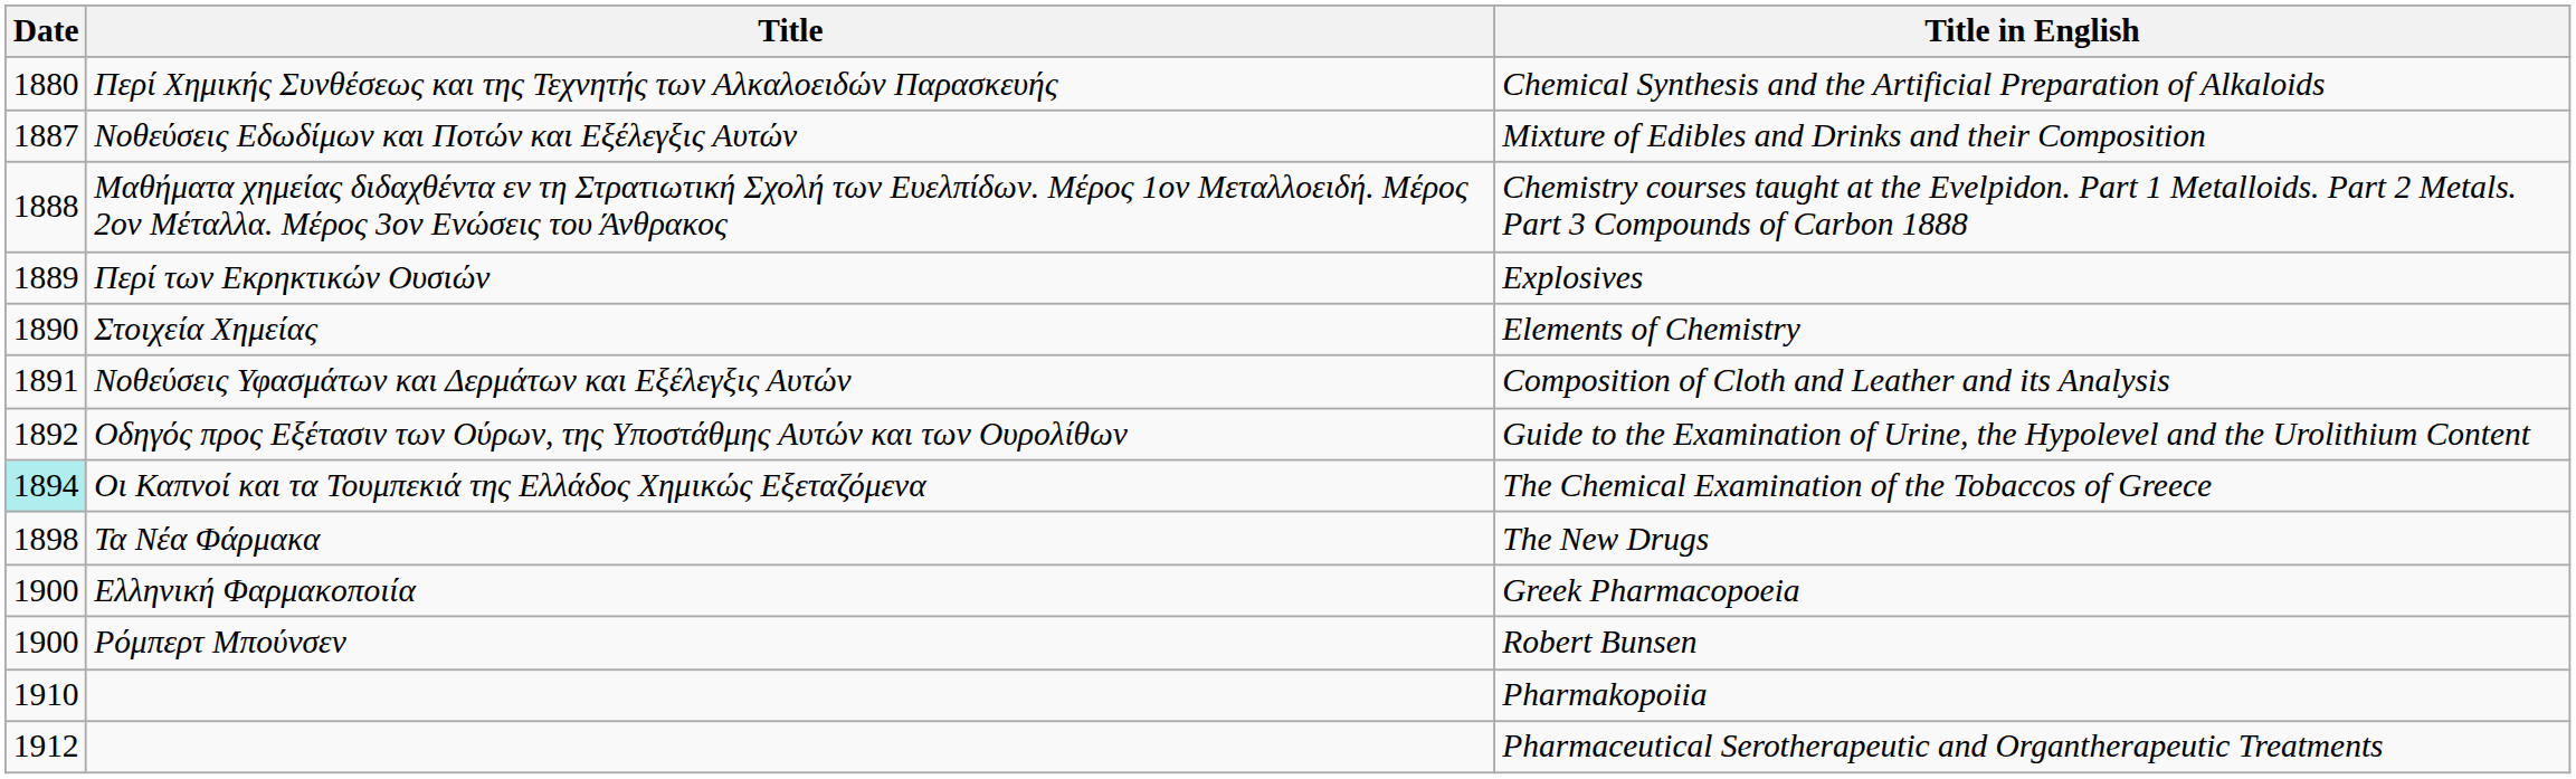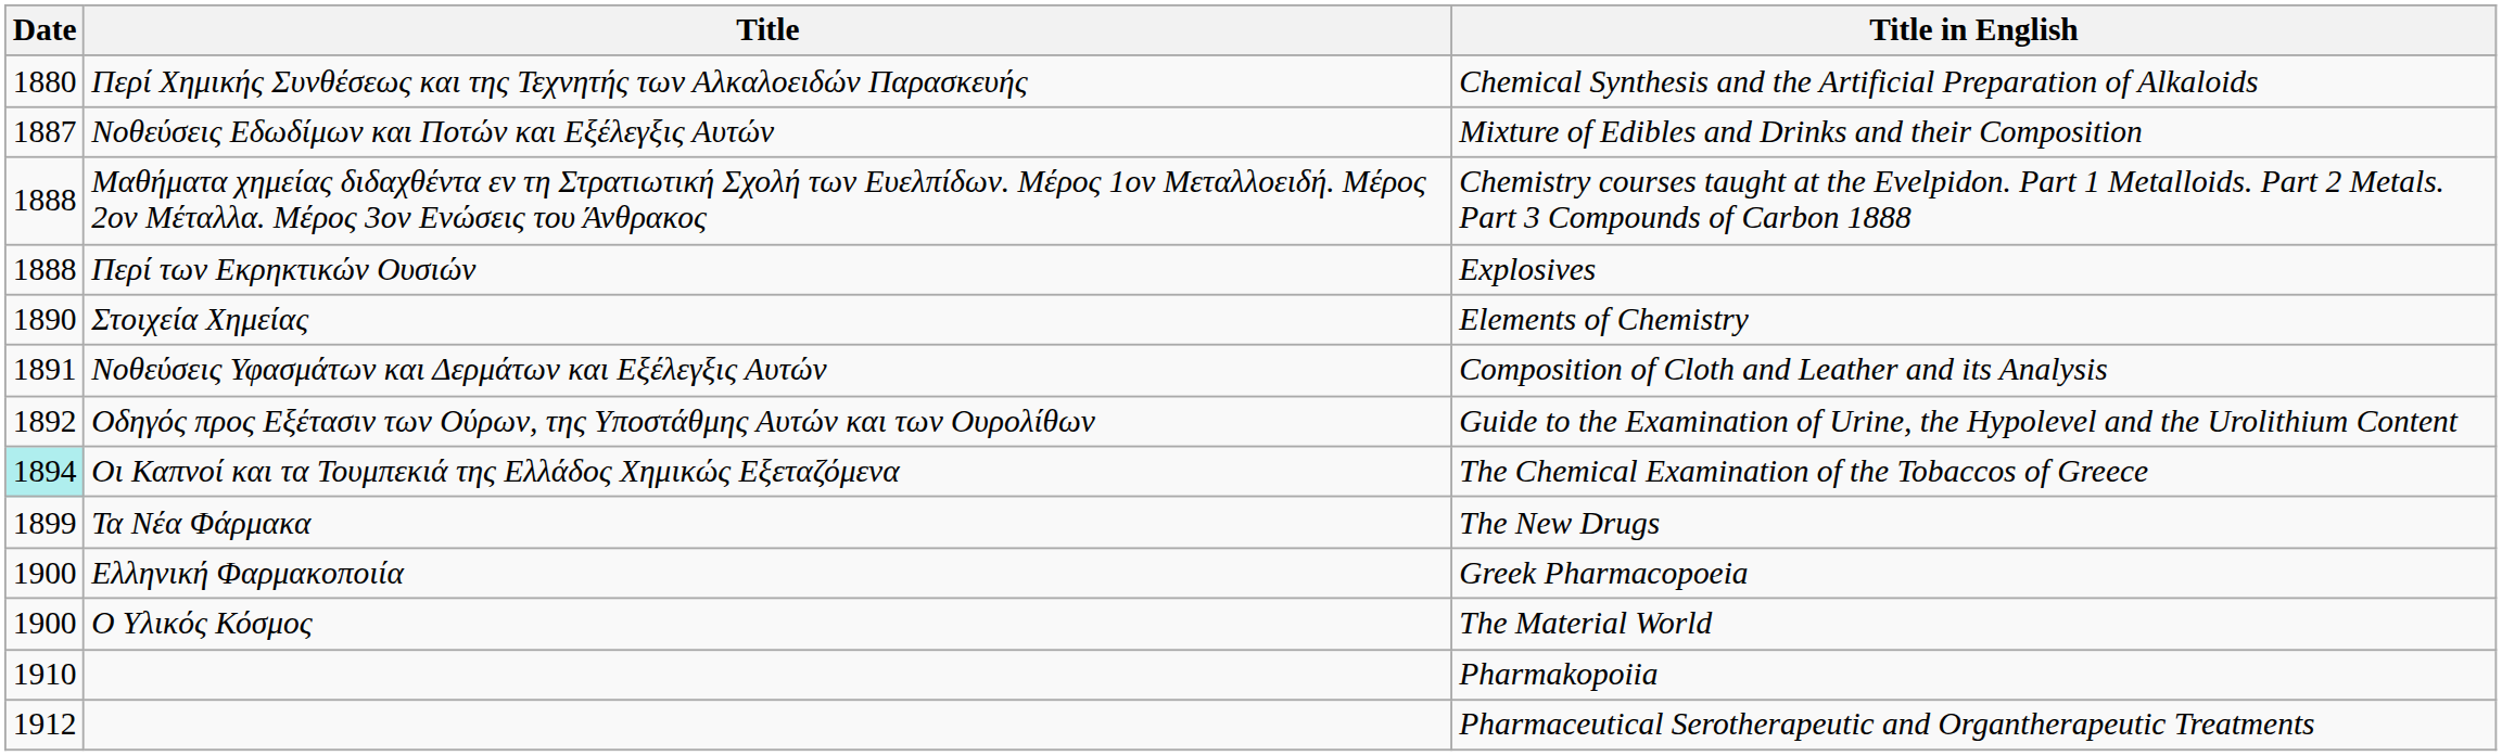Explosives | Date: 1889 -> 1888
The New Drugs | Date: 1898 -> 1899
+ row: 1900 | Ο Υλικός Κόσμος | The Material World
- row: 1900 | Ρόμπερτ Μπούνσεν | Robert Bunsen
